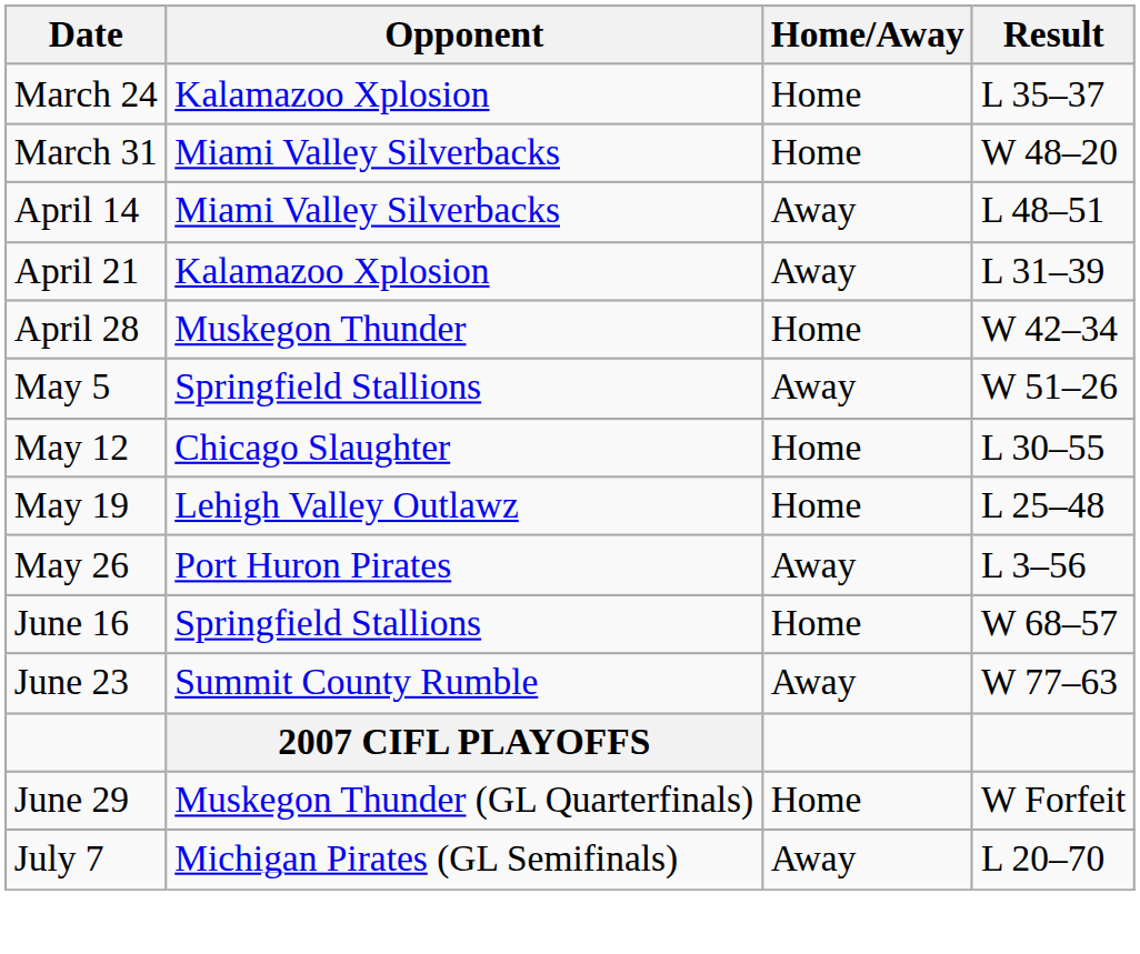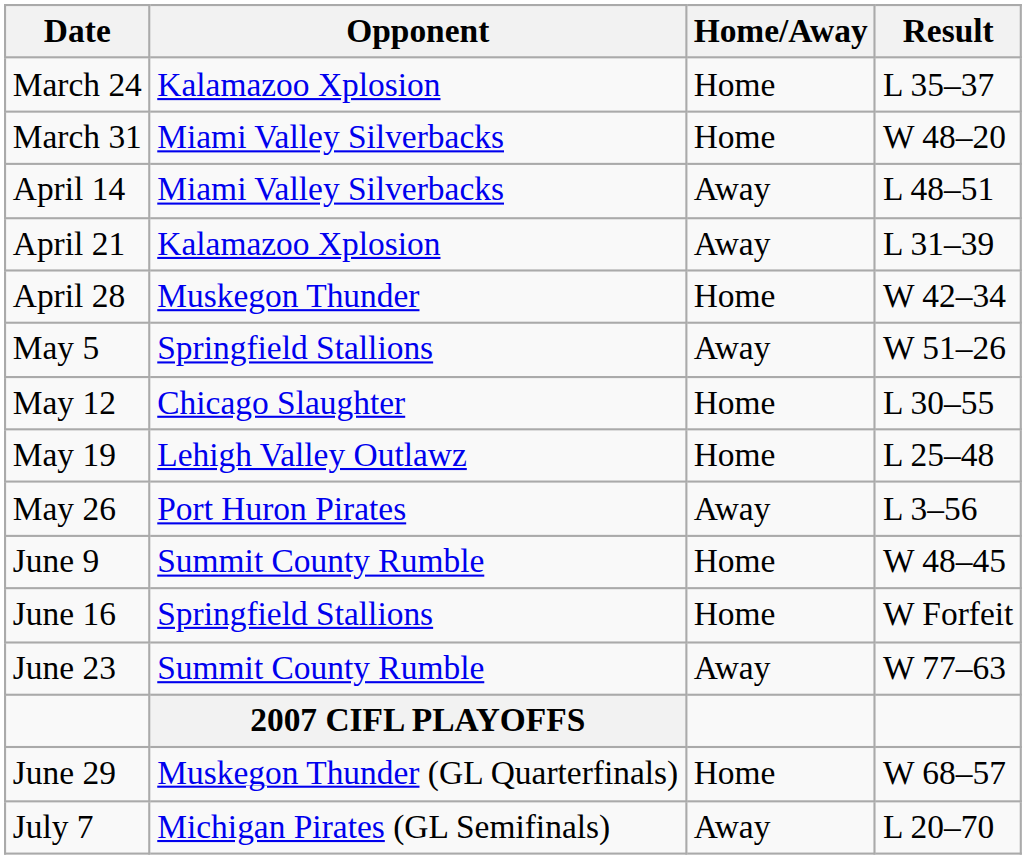+ row: June 9 | Summit County Rumble | Home | W 48–45
June 16 | Result: W 68–57 -> W Forfeit
June 29 | Result: W Forfeit -> W 68–57
